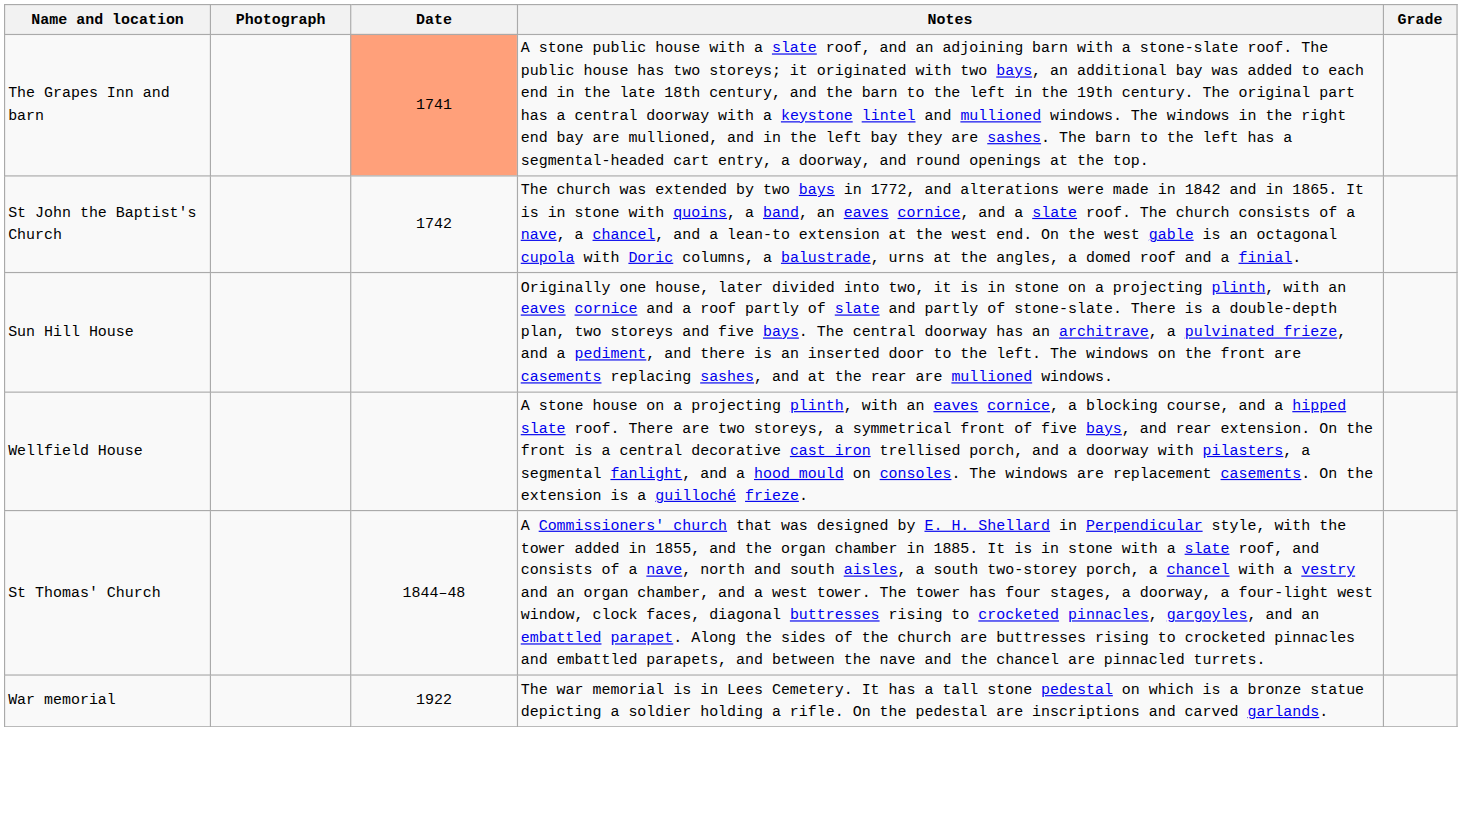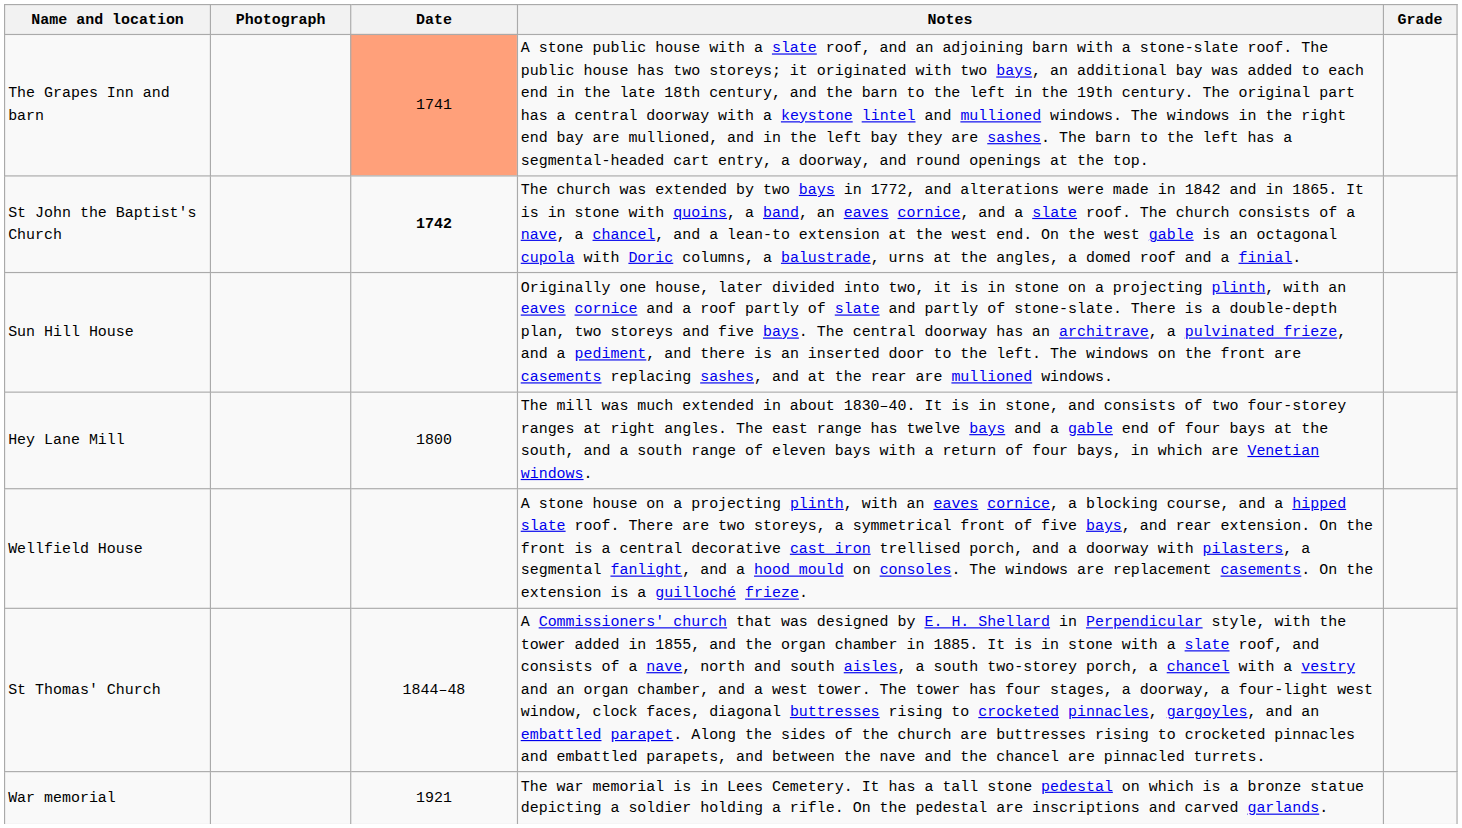St John the Baptist's Church | Date: normal -> bold
+ row: Hey Lane Mill | 1800 | The mill was much extended in about 1830–40. It is in stone, and consists of two four-storey ranges at right angles. The east range has twelve bays and a gable end of four bays at the south, and a south range of eleven bays with a return of four bays, in which are Venetian windows.
War memorial | Date: 1922 -> 1921
